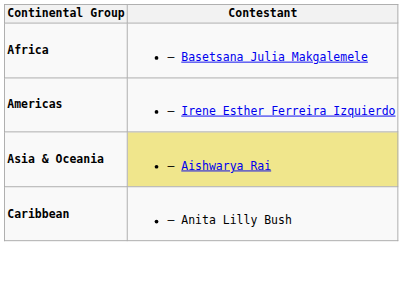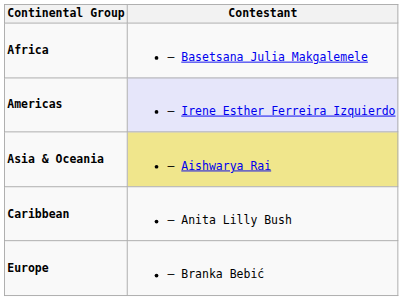Americas | Contestant: no background -> lavender background
+ row: Europe | – Branka Bebić
